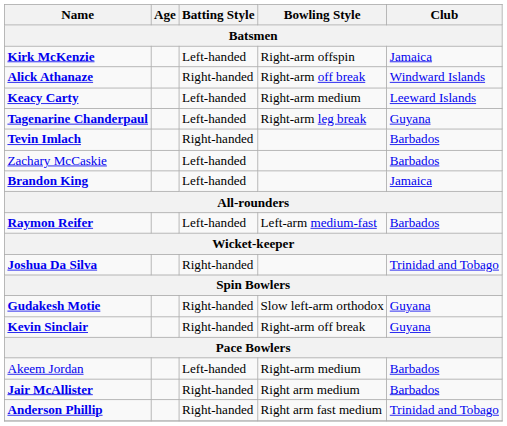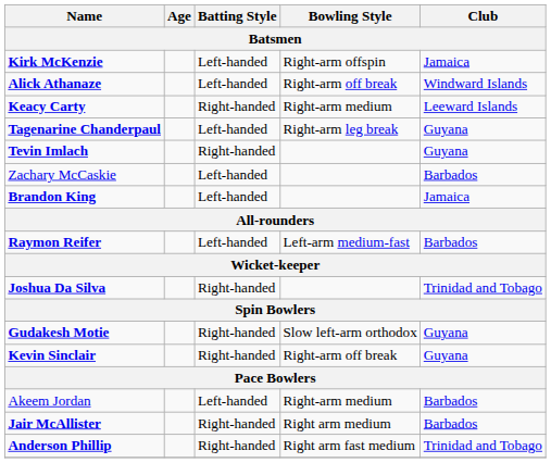Alick Athanaze | Batting Style: Right-handed -> Left-handed
Keacy Carty | Batting Style: Left-handed -> Right-handed
Tevin Imlach | Club: Barbados -> Guyana
